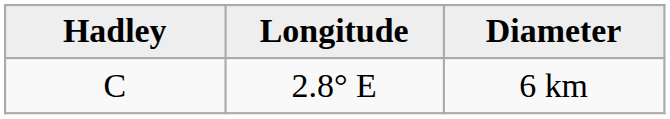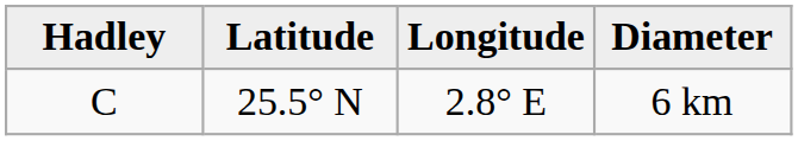+ column: Latitude | 25.5° N
